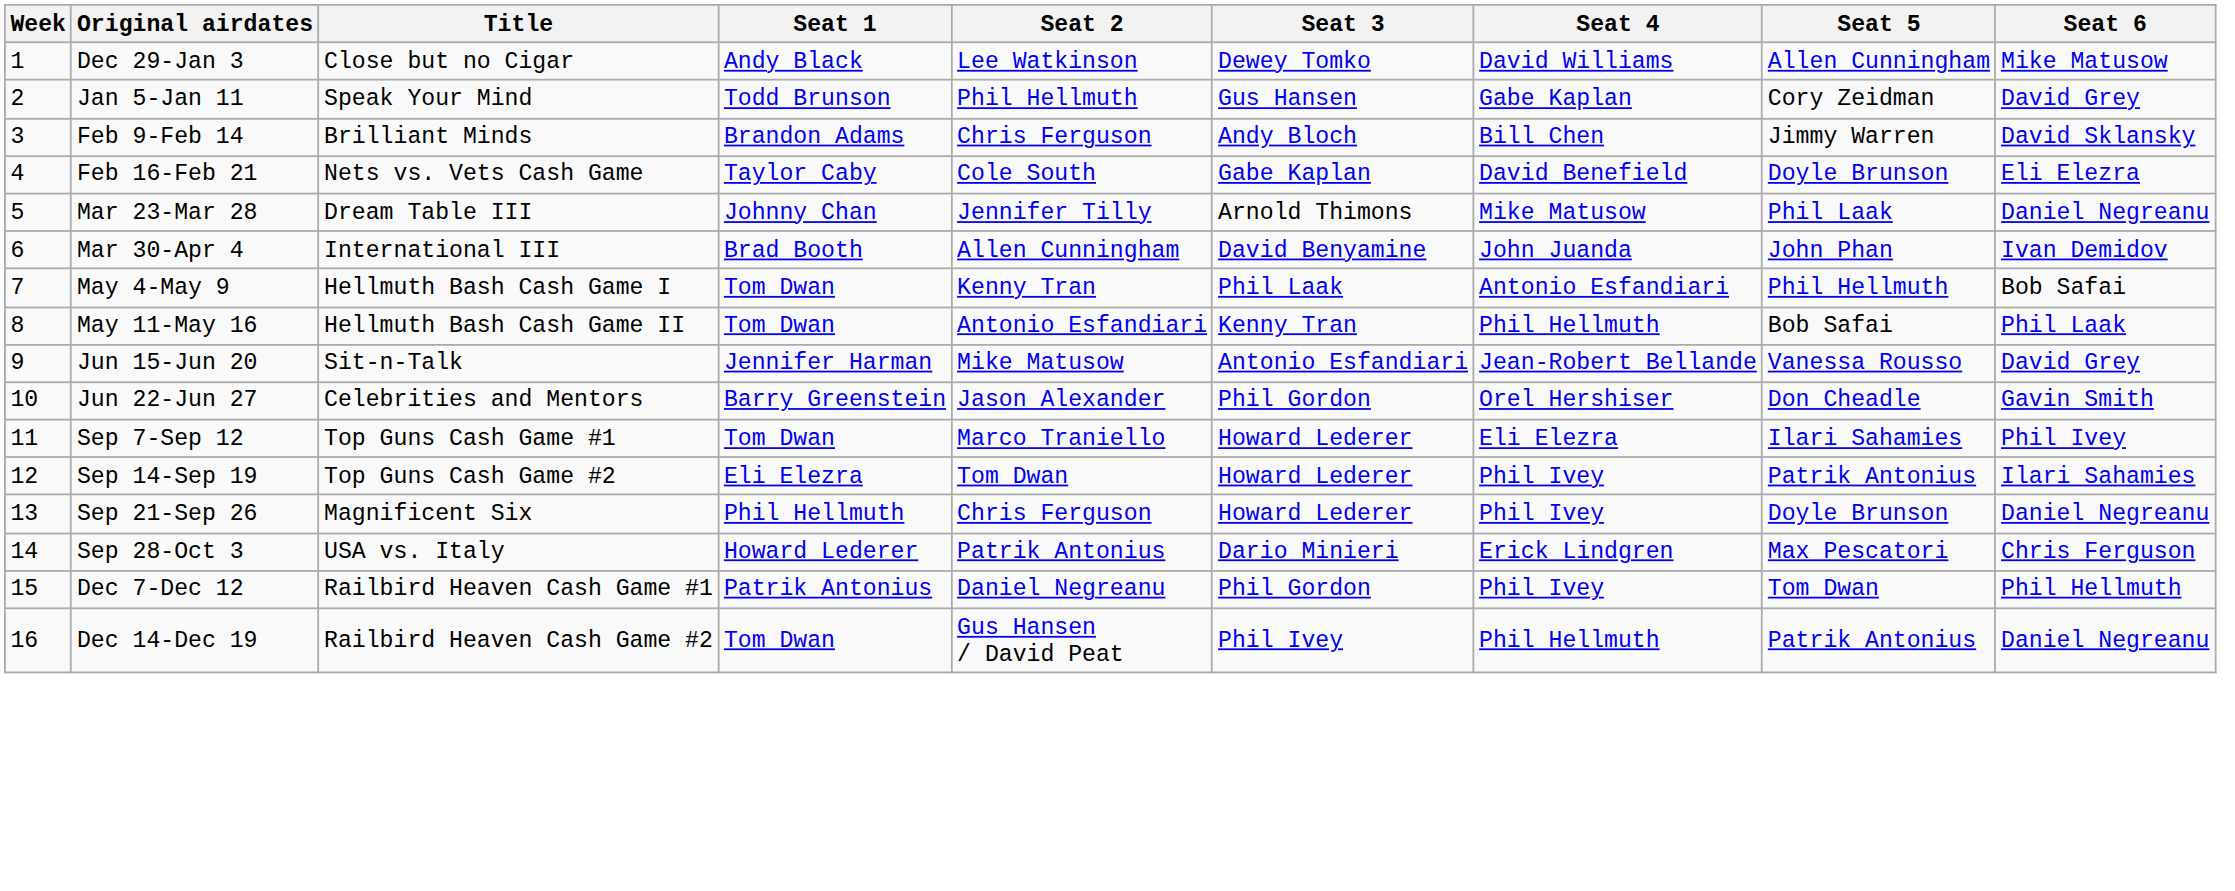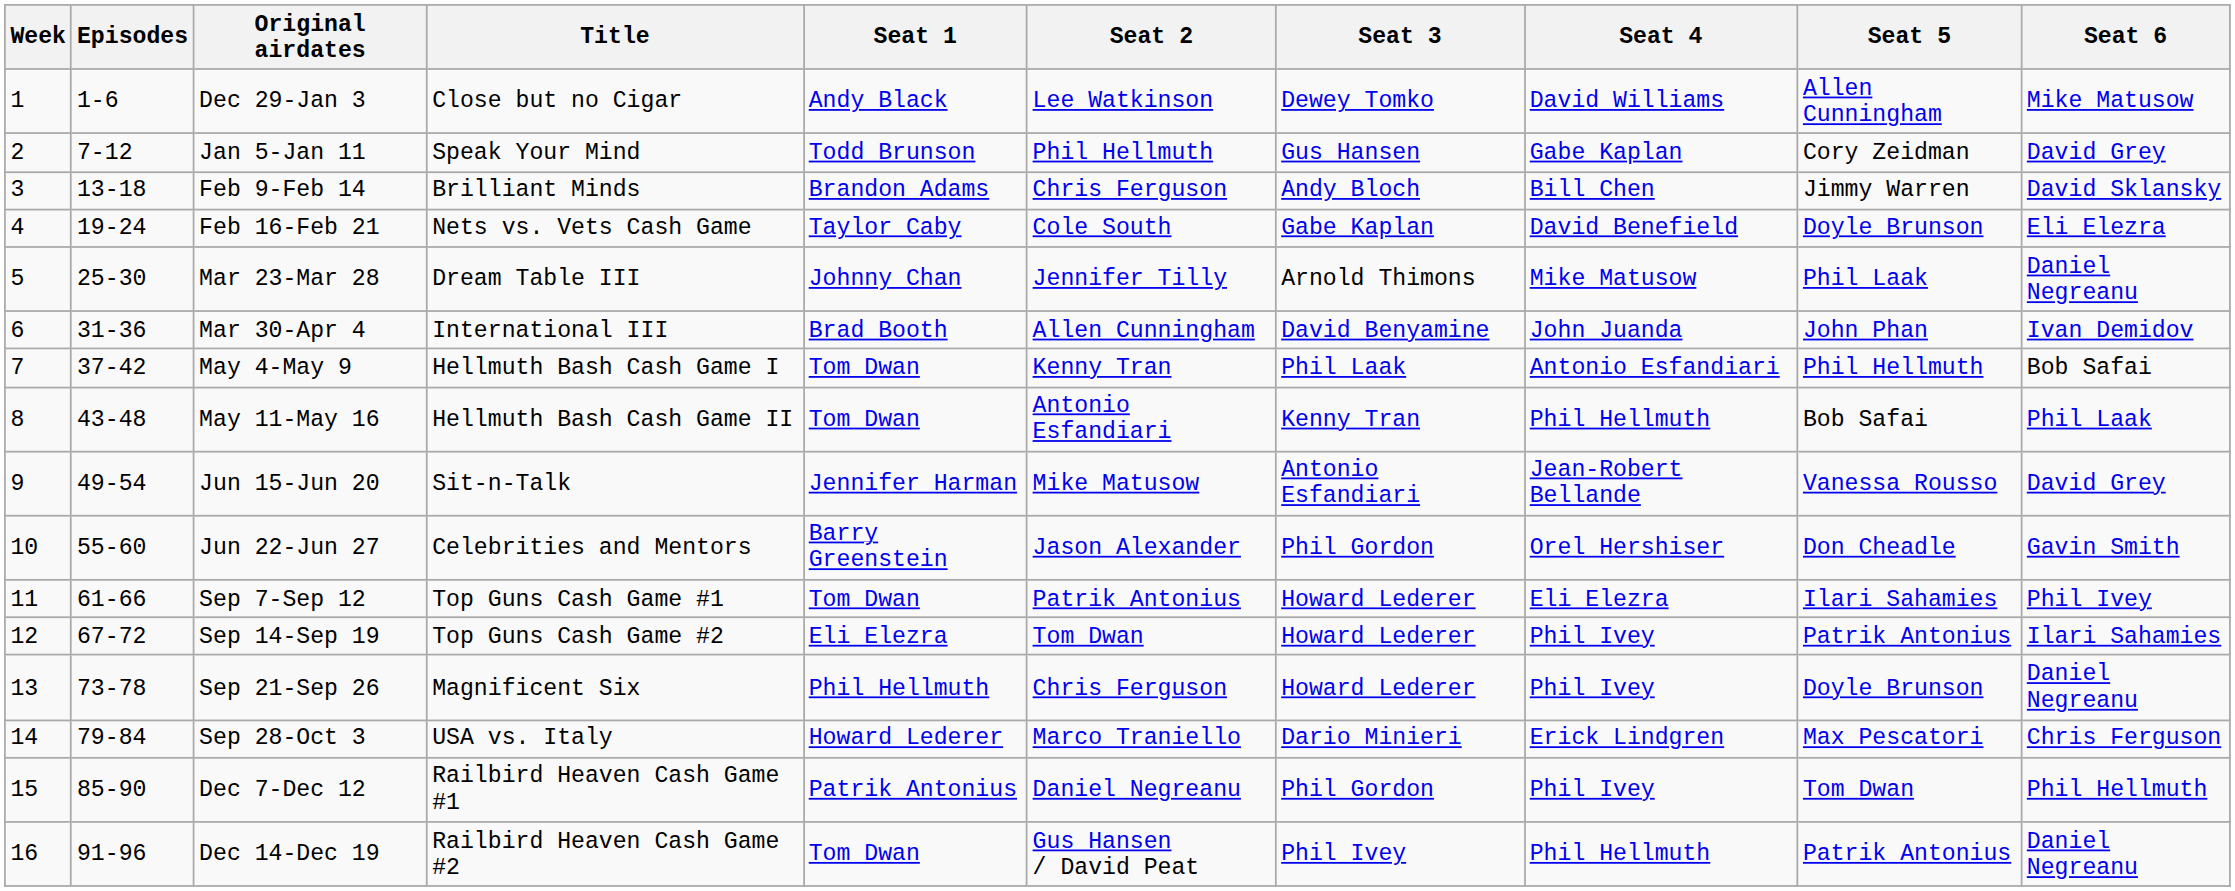+ column: Episodes | 1-6 | 7-12 | 13-18 | 19-24 | 25-30 | 31-36 | 37-42 | 43-48 | 49-54 | 55-60 | 61-66 | 67-72 | 73-78 | 79-84 | 85-90 | 91-96
Sep 7-Sep 12 | Seat 2: Marco Traniello -> Patrik Antonius
Sep 28-Oct 3 | Seat 2: Patrik Antonius -> Marco Traniello
